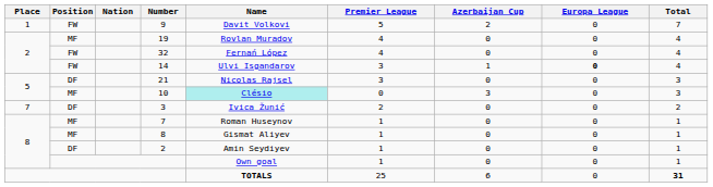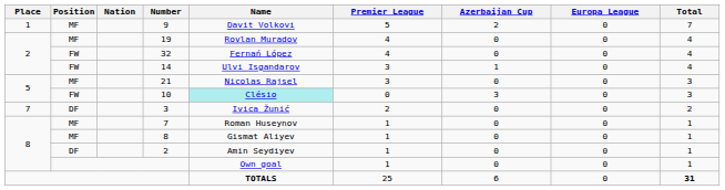9 | Position: FW -> MF
14 | Europa League: bold -> normal
21 | Position: DF -> MF
10 | Position: MF -> FW
